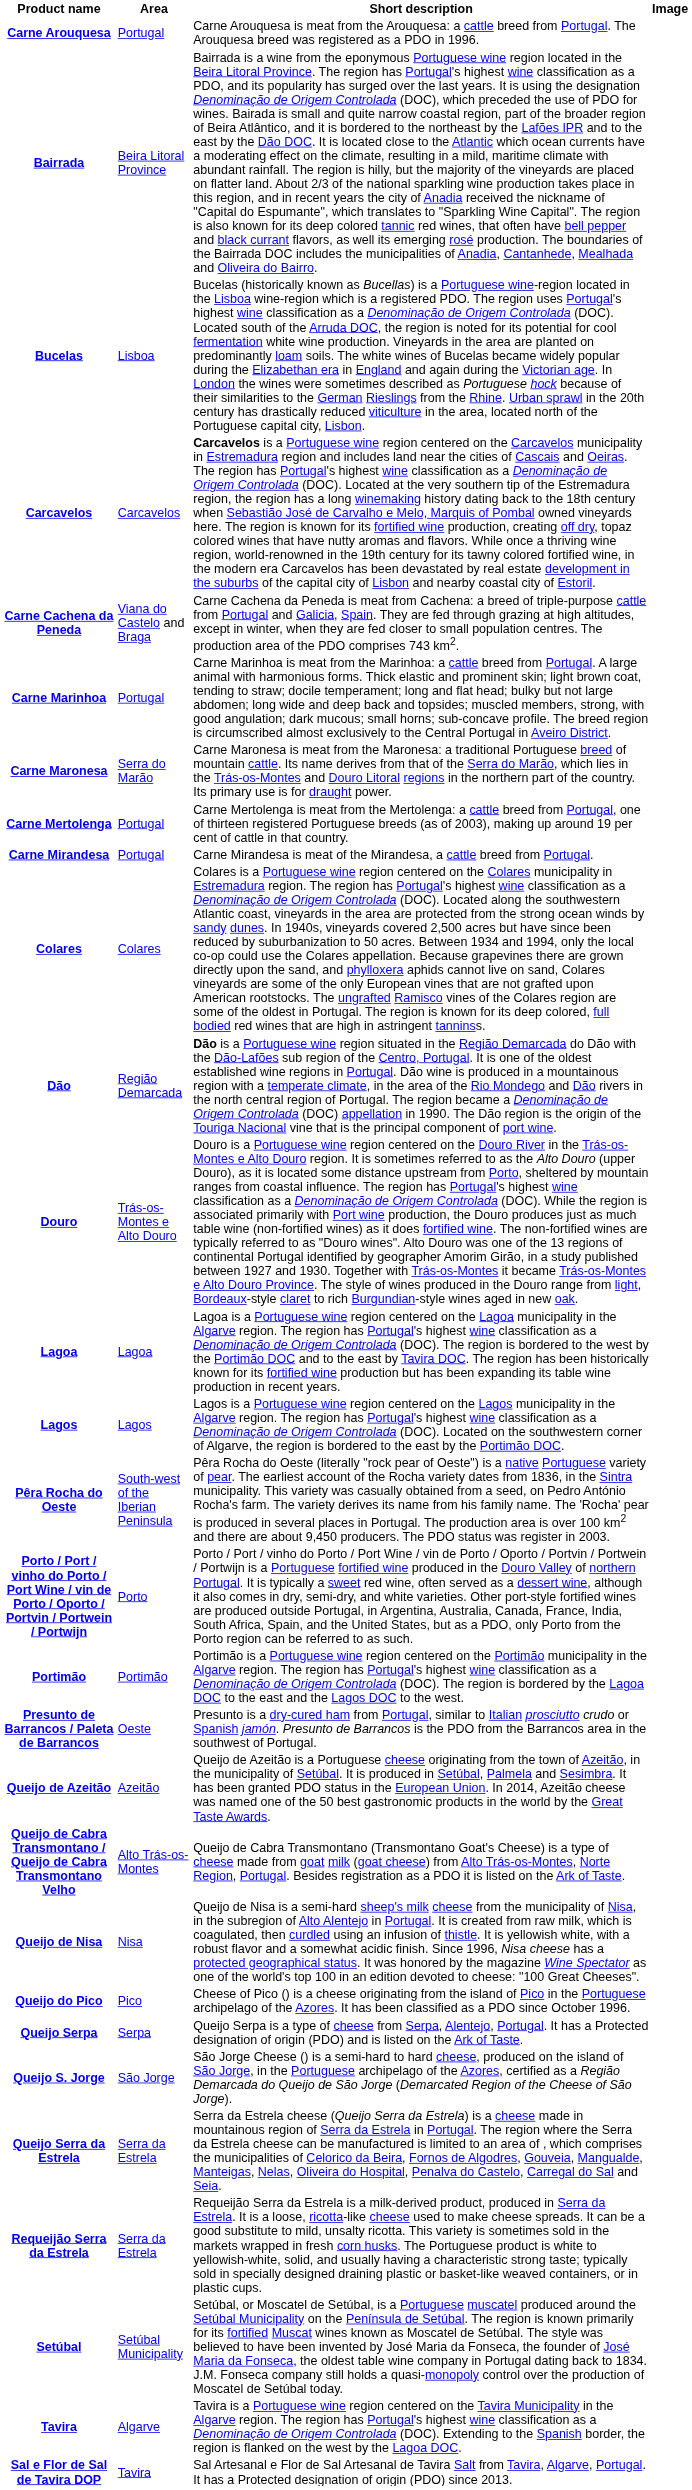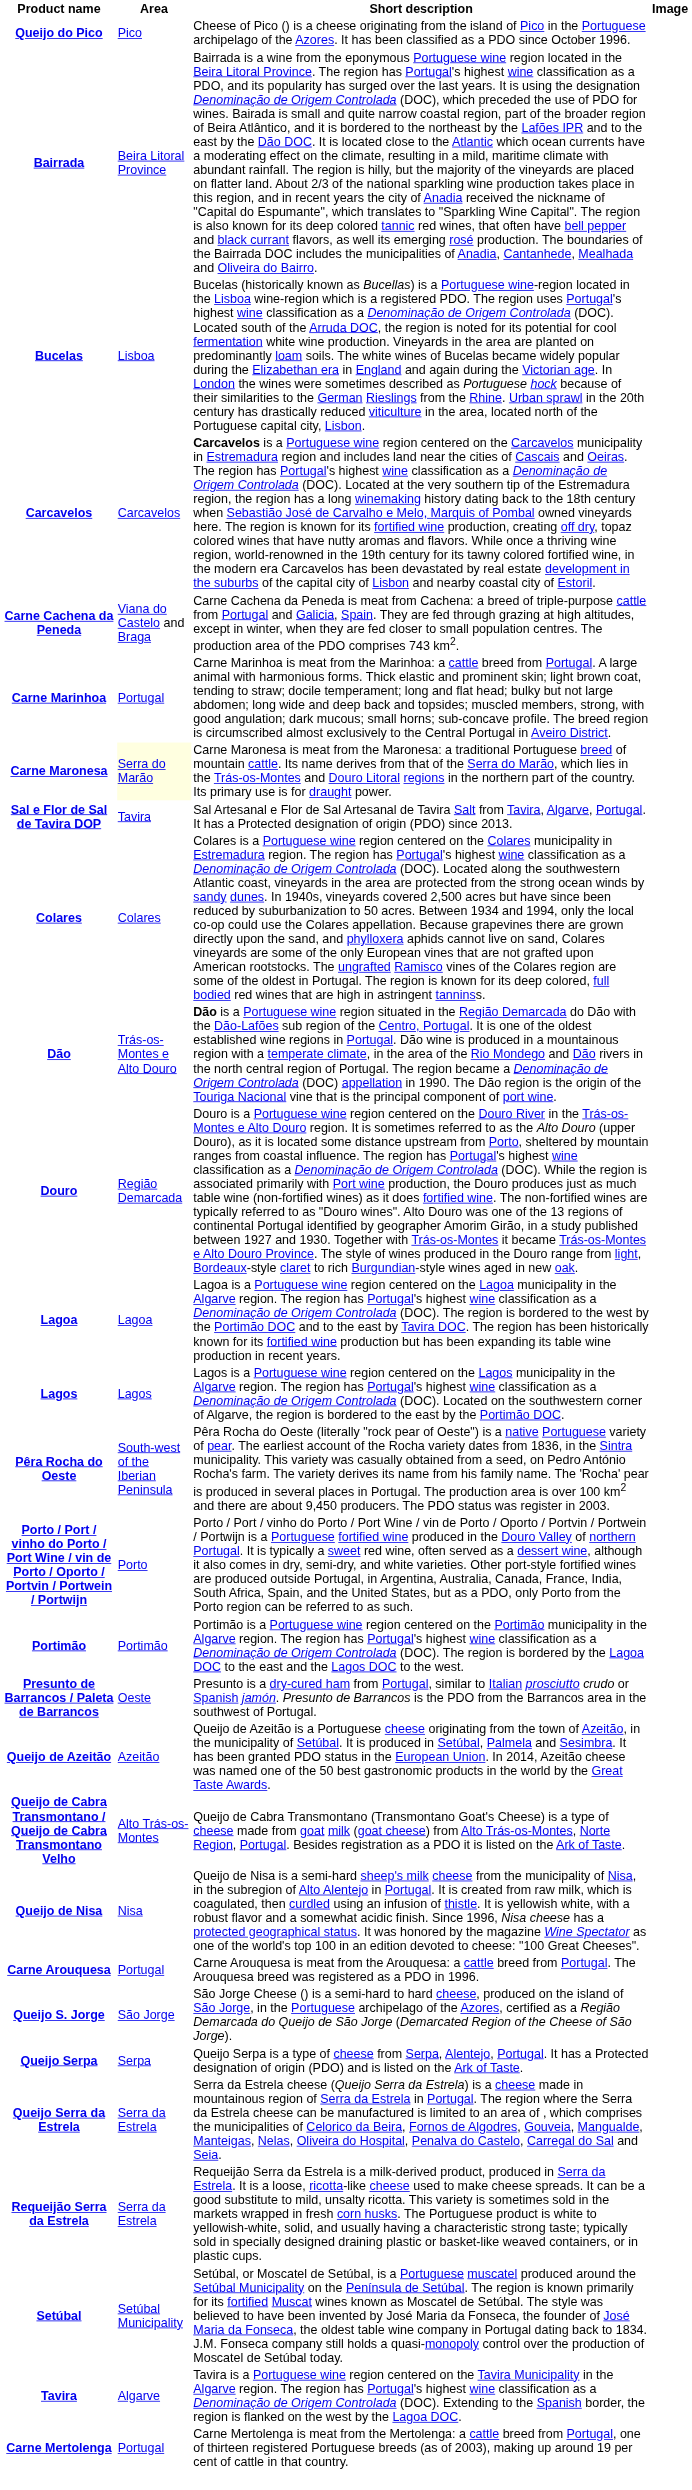rows swapped: Carne Arouquesa <-> Queijo do Pico
Carne Maronesa | Area: no background -> lightyellow background
rows swapped: Carne Mertolenga <-> Sal e Flor de Sal de Tavira DOP
- row: Carne Mirandesa | Portugal | Carne Mirandesa is meat of the Mirandesa, a cattle breed from Portugal.
Dão | Area: Região Demarcada -> Trás-os-Montes e Alto Douro
Douro | Area: Trás-os-Montes e Alto Douro -> Região Demarcada
rows swapped: Queijo S. Jorge <-> Queijo Serpa
